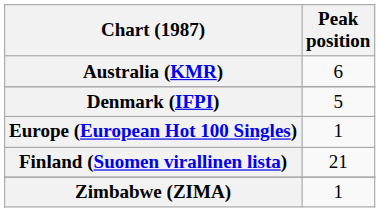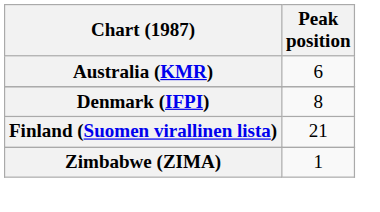Denmark (IFPI) | Peak position: 5 -> 8
- row: Europe (European Hot 100 Singles) | 1
